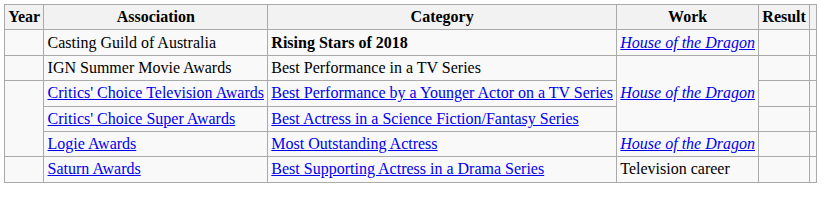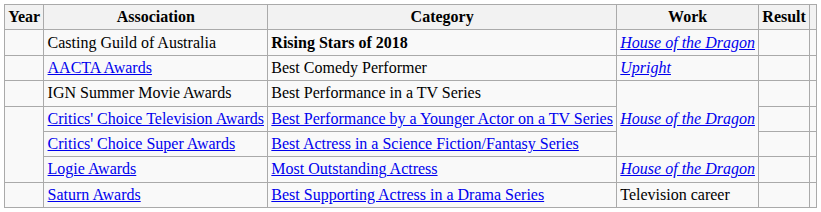+ row: AACTA Awards | Best Comedy Performer | Upright
